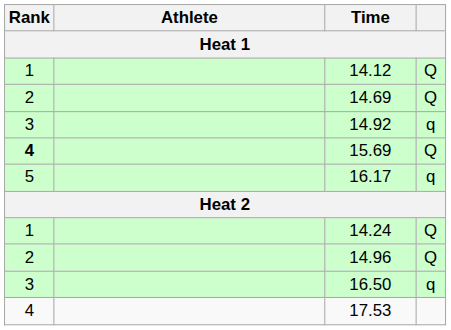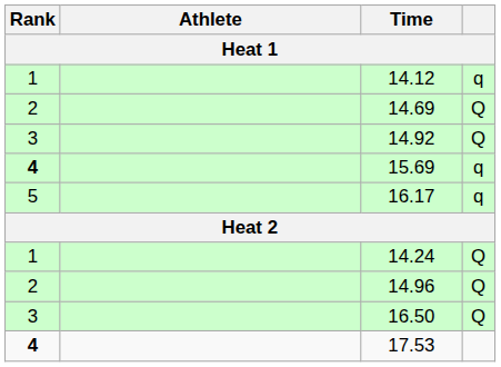14.12 | column 4: Q -> q
14.92 | column 4: q -> Q
15.69 | column 4: Q -> q
16.50 | column 4: q -> Q
17.53 | Rank: normal -> bold
